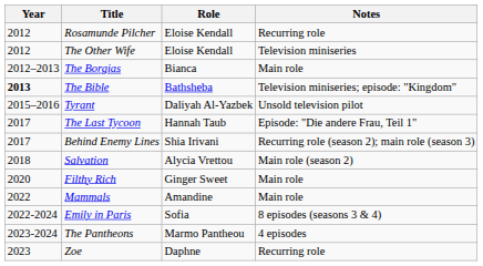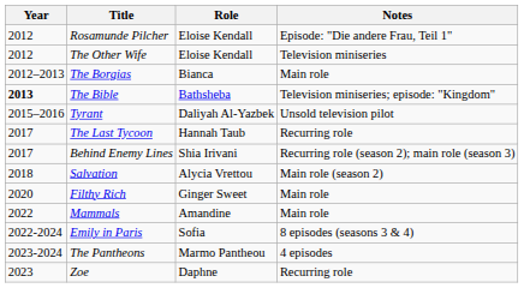Rosamunde Pilcher | Notes: Recurring role -> Episode: "Die andere Frau, Teil 1"
The Last Tycoon | Notes: Episode: "Die andere Frau, Teil 1" -> Recurring role
